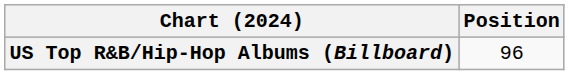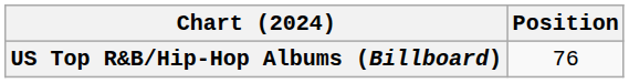US Top R&B/Hip-Hop Albums (Billboard) | Position: 96 -> 76
